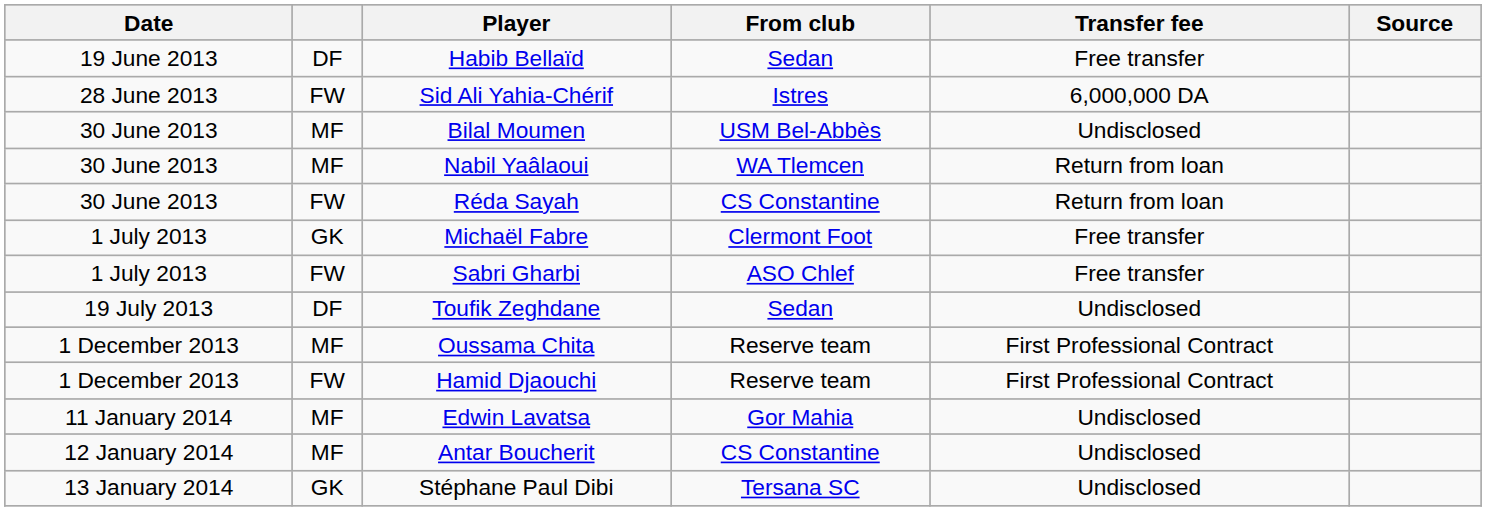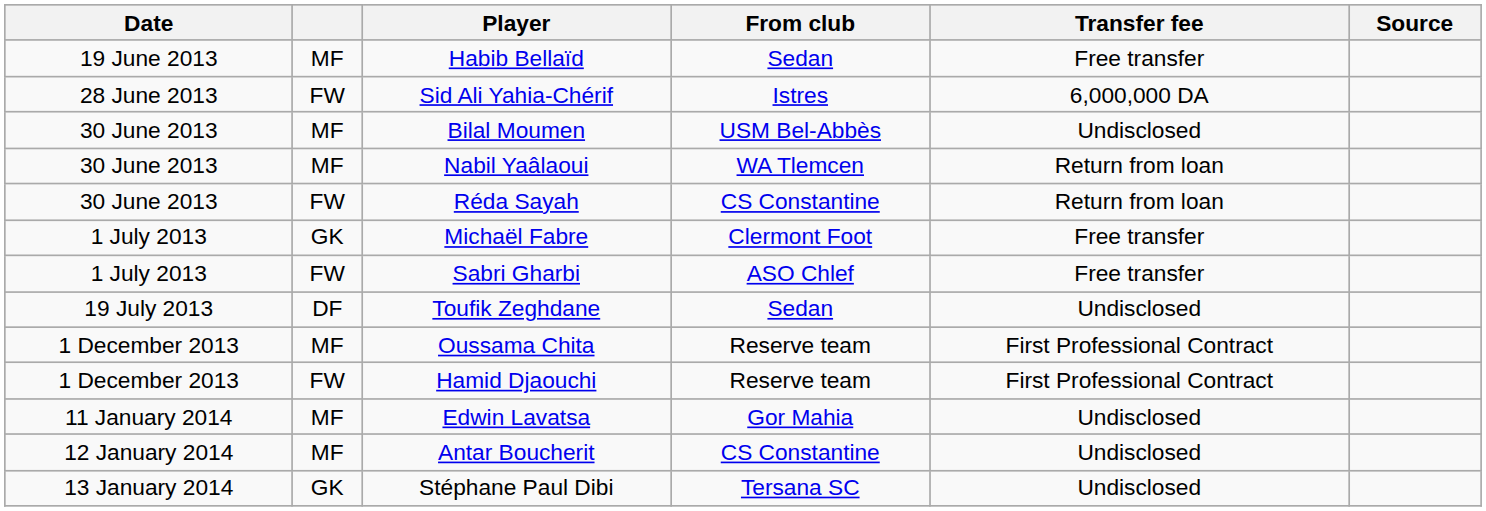Habib Bellaïd | column 2: DF -> MF
